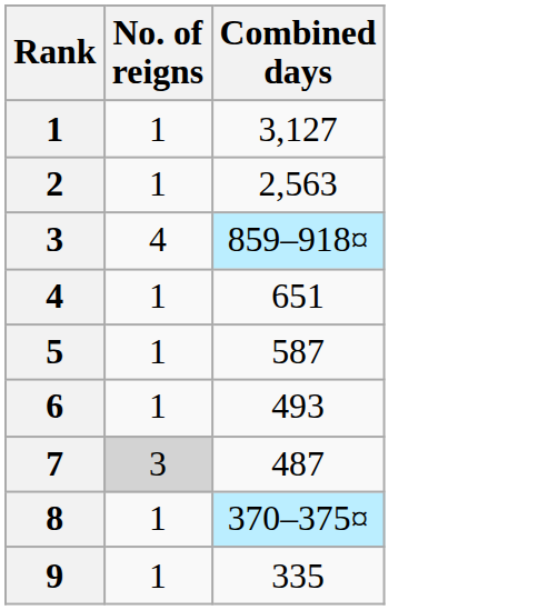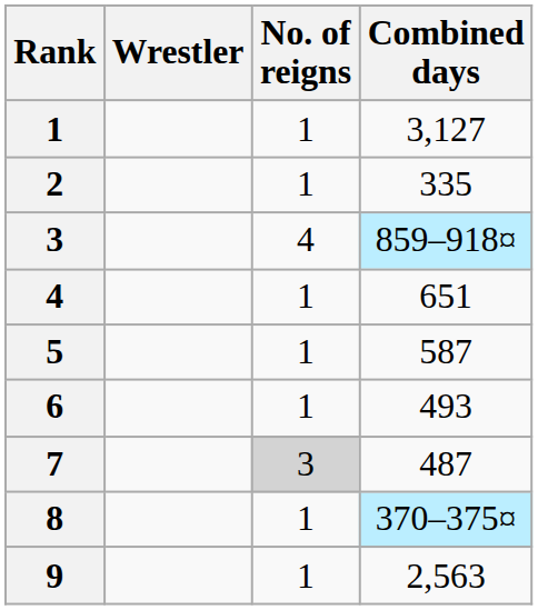+ column: Wrestler
2 | Combined days: 2,563 -> 335
9 | Combined days: 335 -> 2,563
